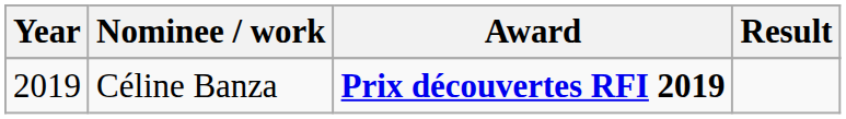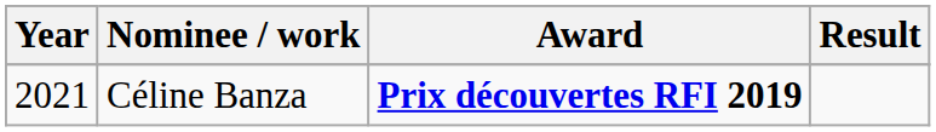Céline Banza | Year: 2019 -> 2021
